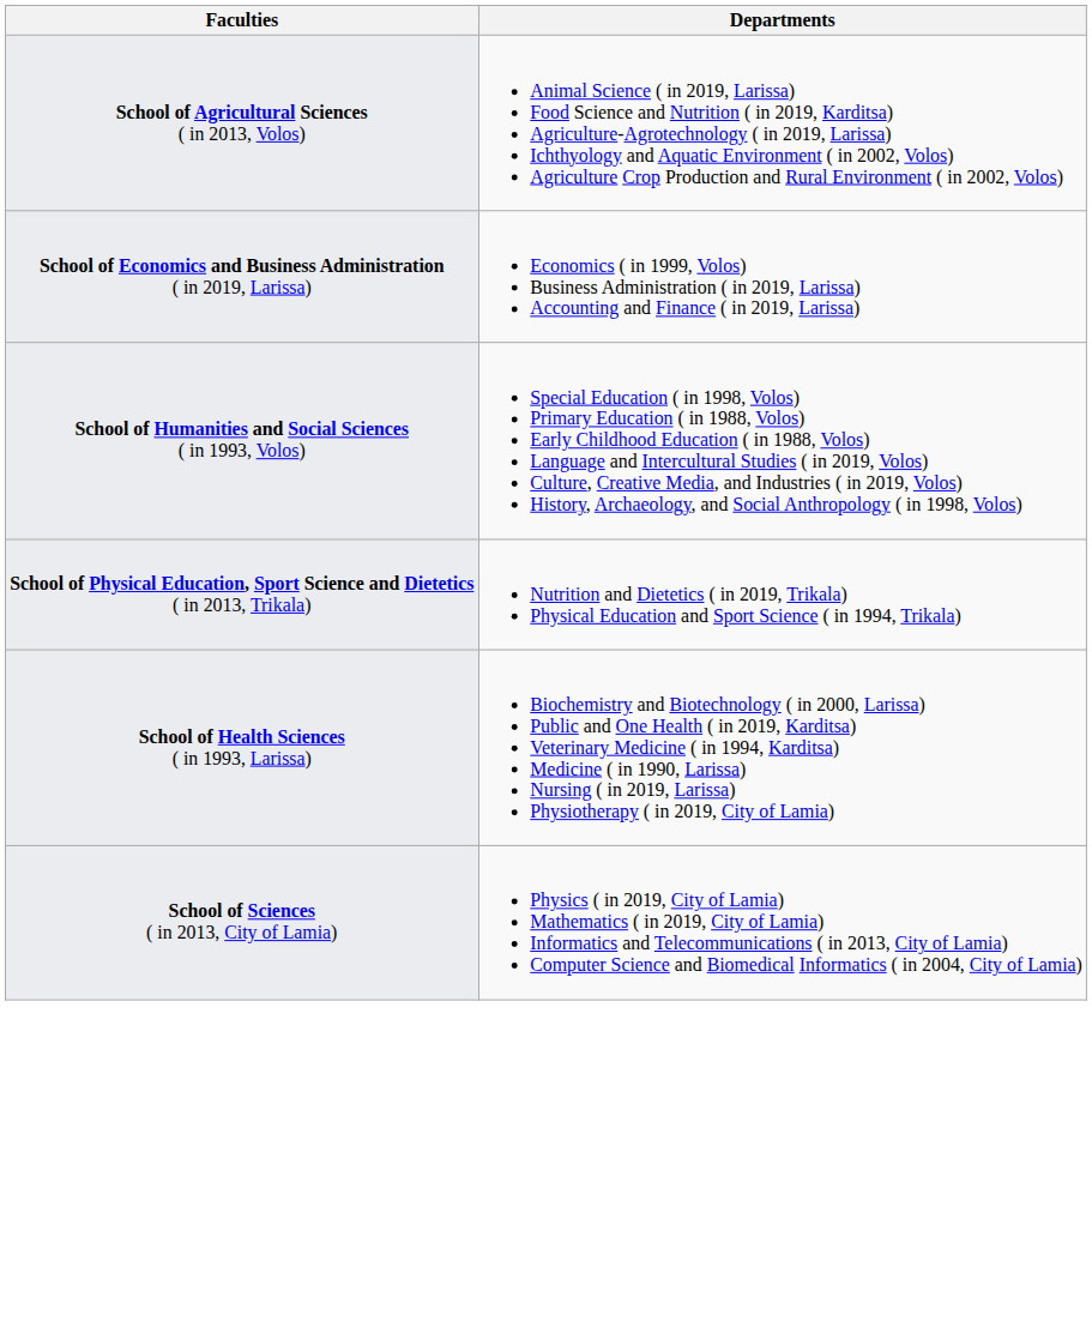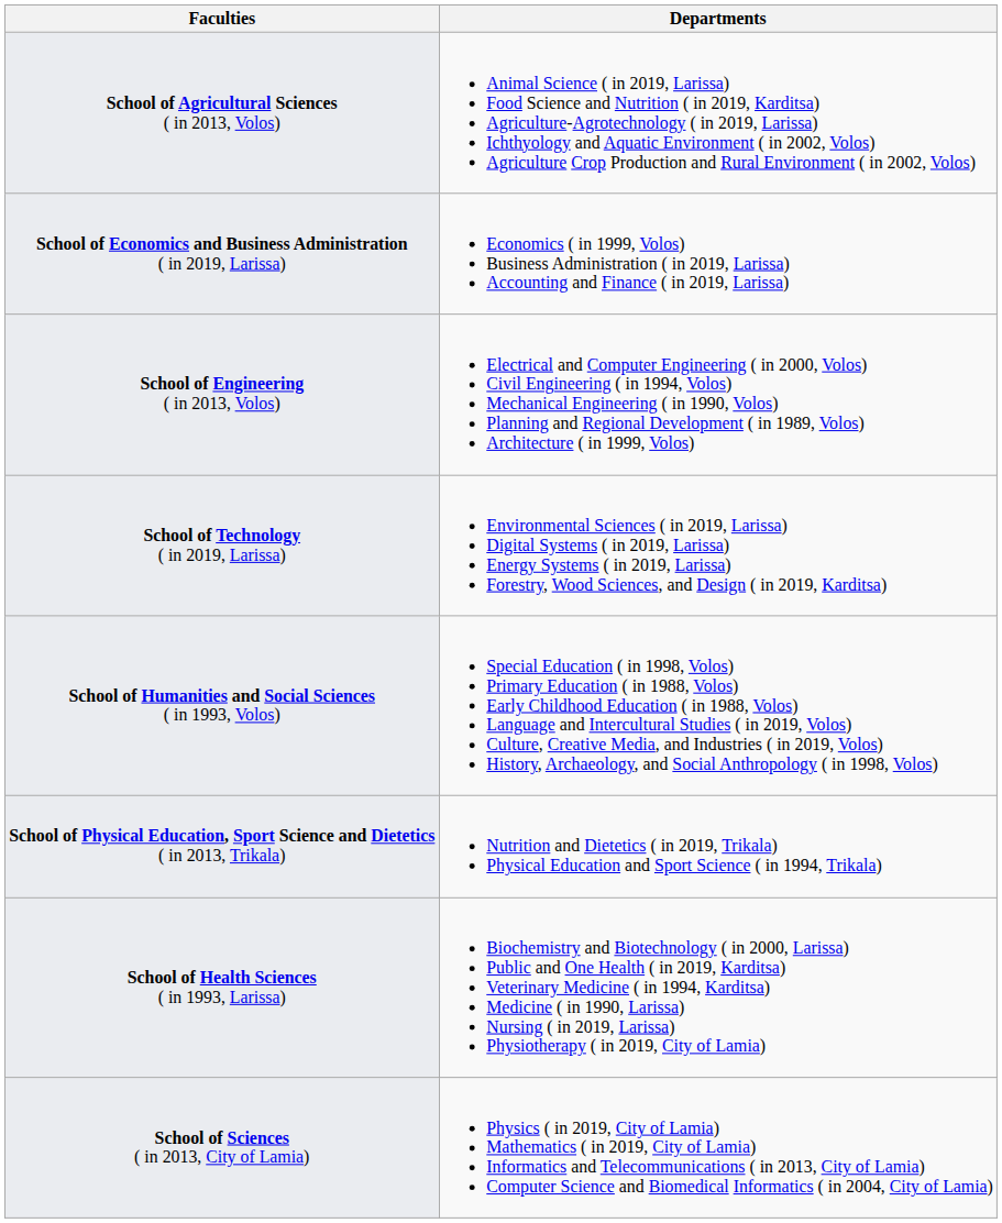+ row: School of Engineering ( in 2013, Volos) | Electrical and Computer Engineering ( in 2000, Volos) Civil Engineering ( in 1994, Volos) Mechanical Engineering ( in 1990, Volos) Planning and Regional Development ( in 1989, Volos) Architecture ( in 1999, Volos)
+ row: School of Technology ( in 2019, Larissa) | Environmental Sciences ( in 2019, Larissa) Digital Systems ( in 2019, Larissa) Energy Systems ( in 2019, Larissa) Forestry, Wood Sciences, and Design ( in 2019, Karditsa)
